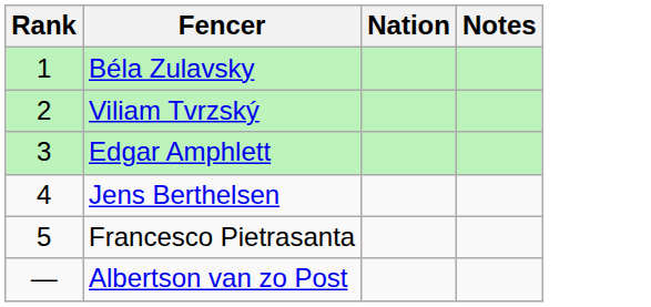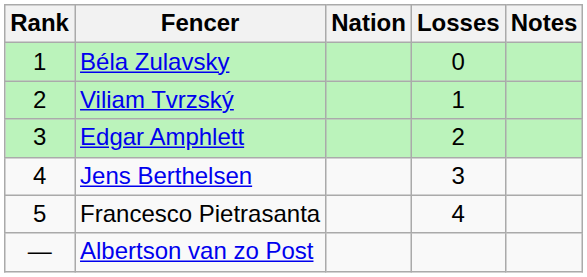+ column: Losses | 0 | 1 | 2 | 3 | 4
